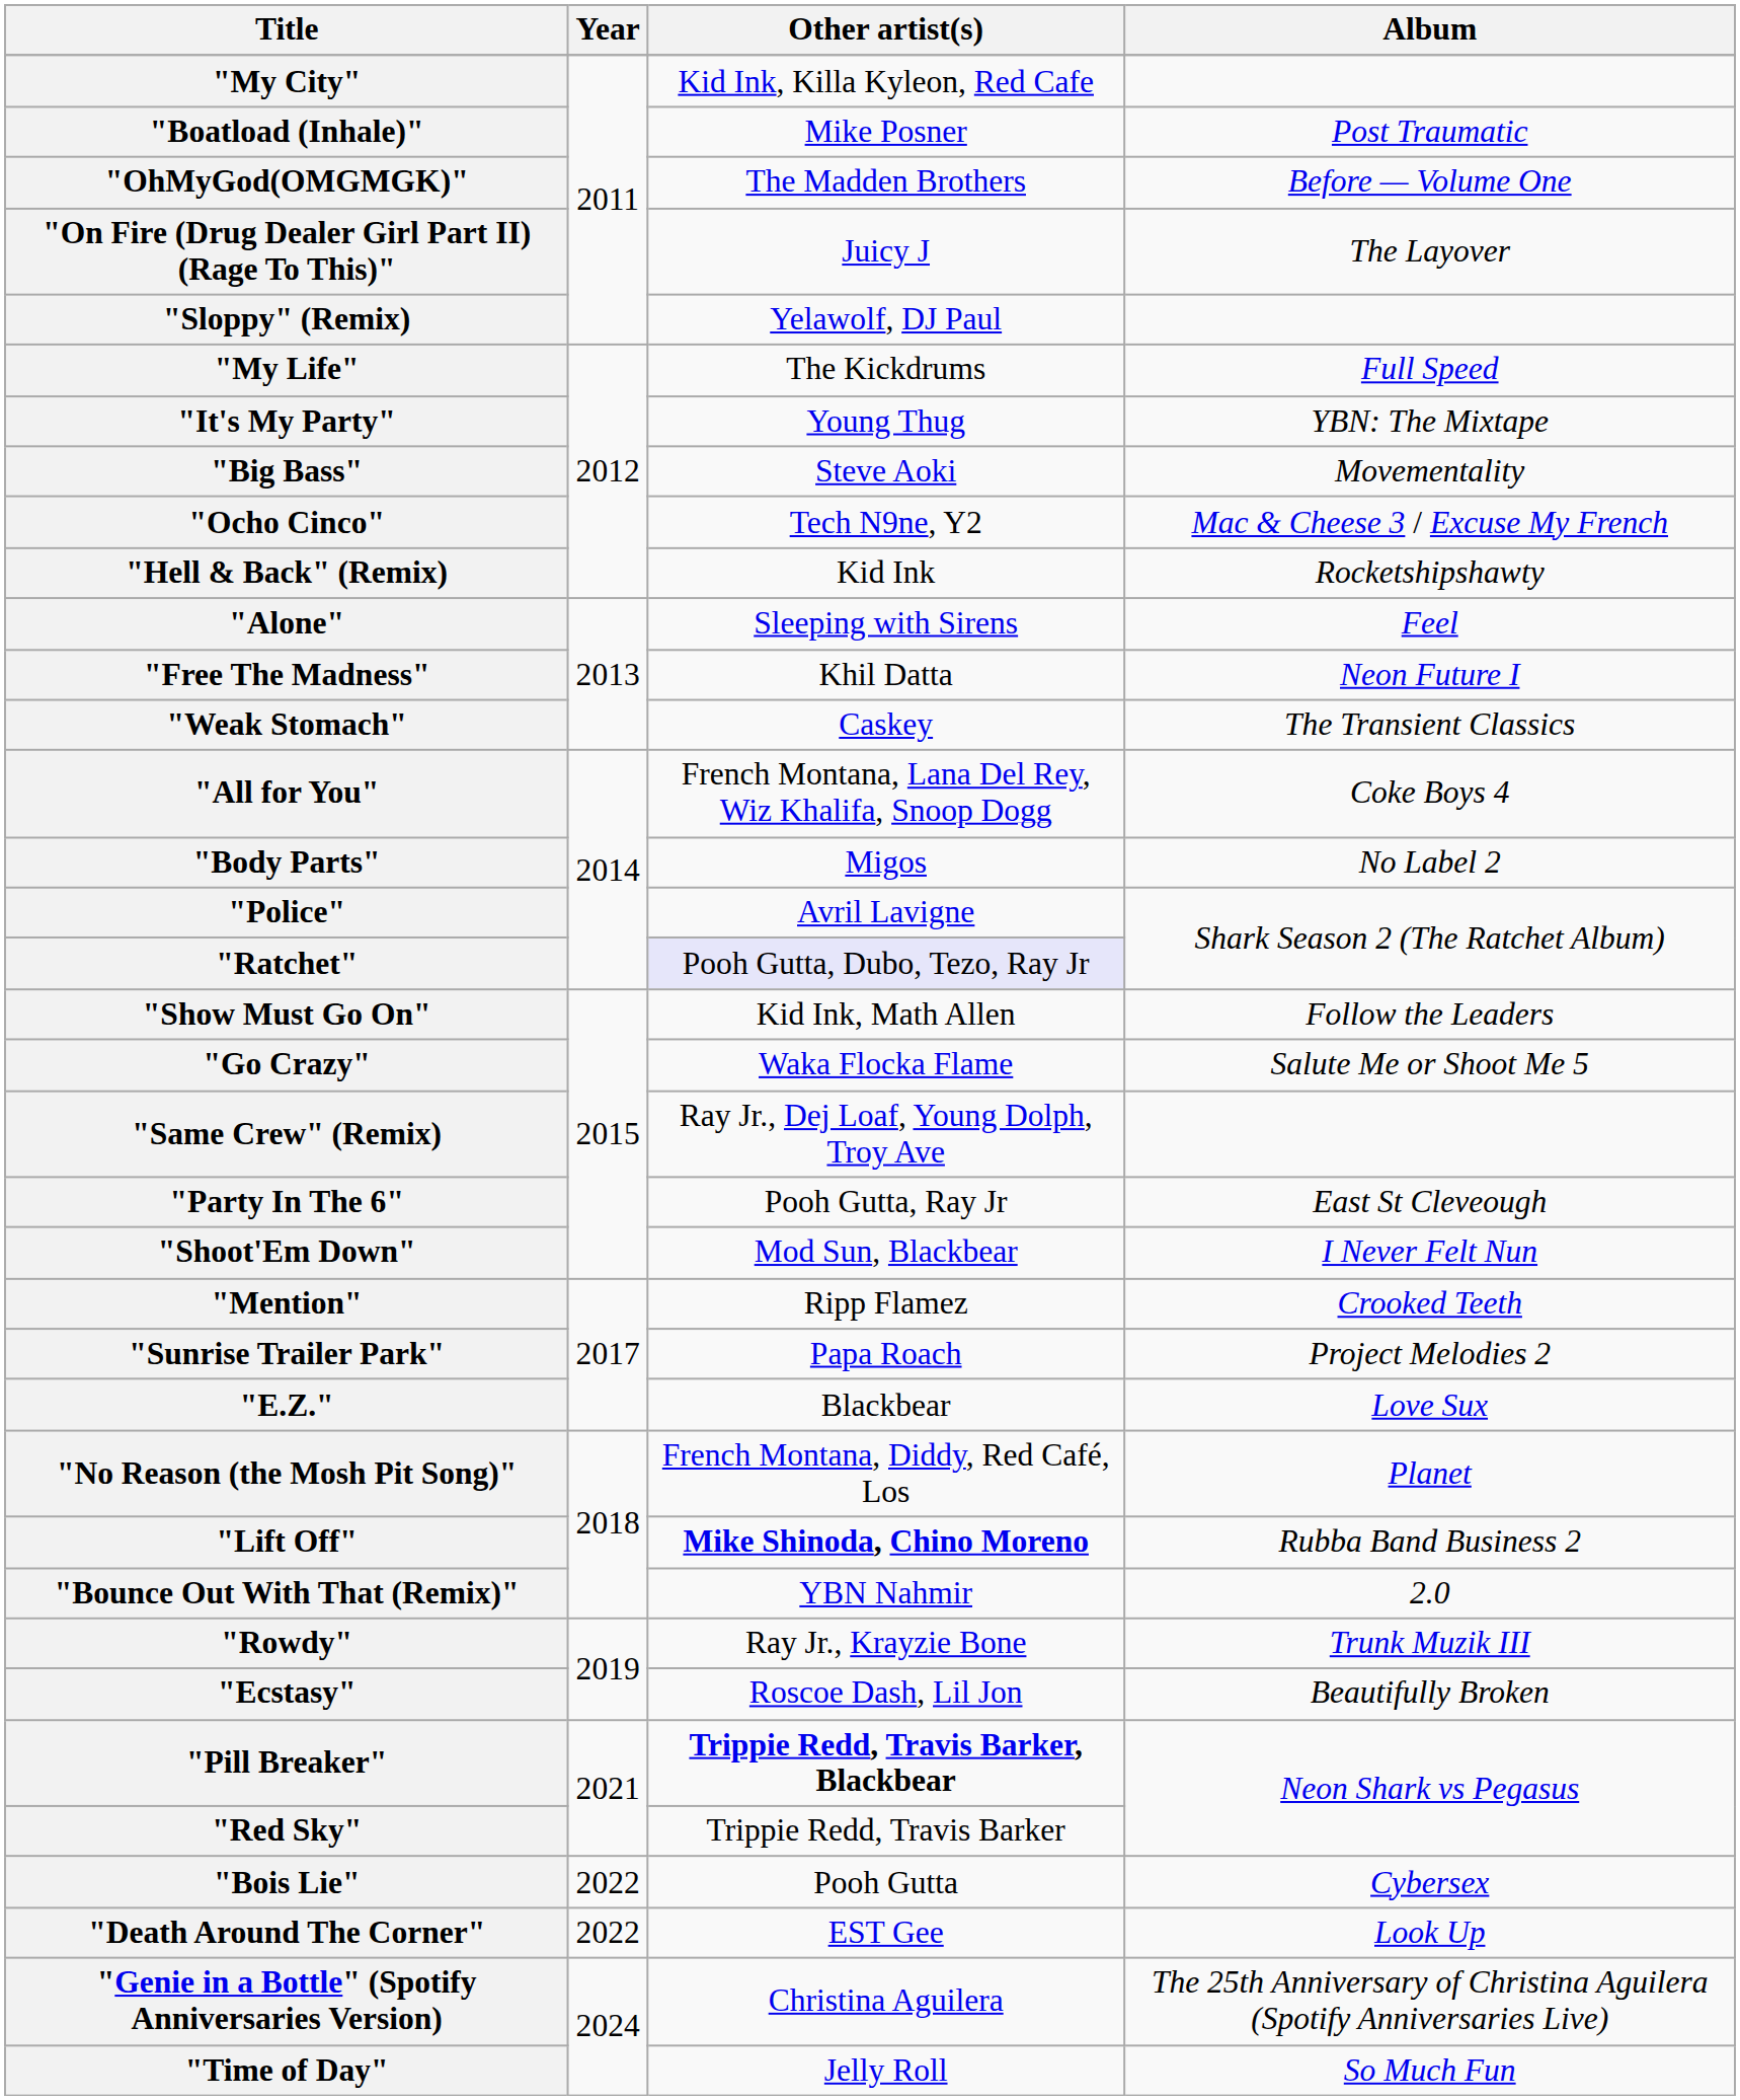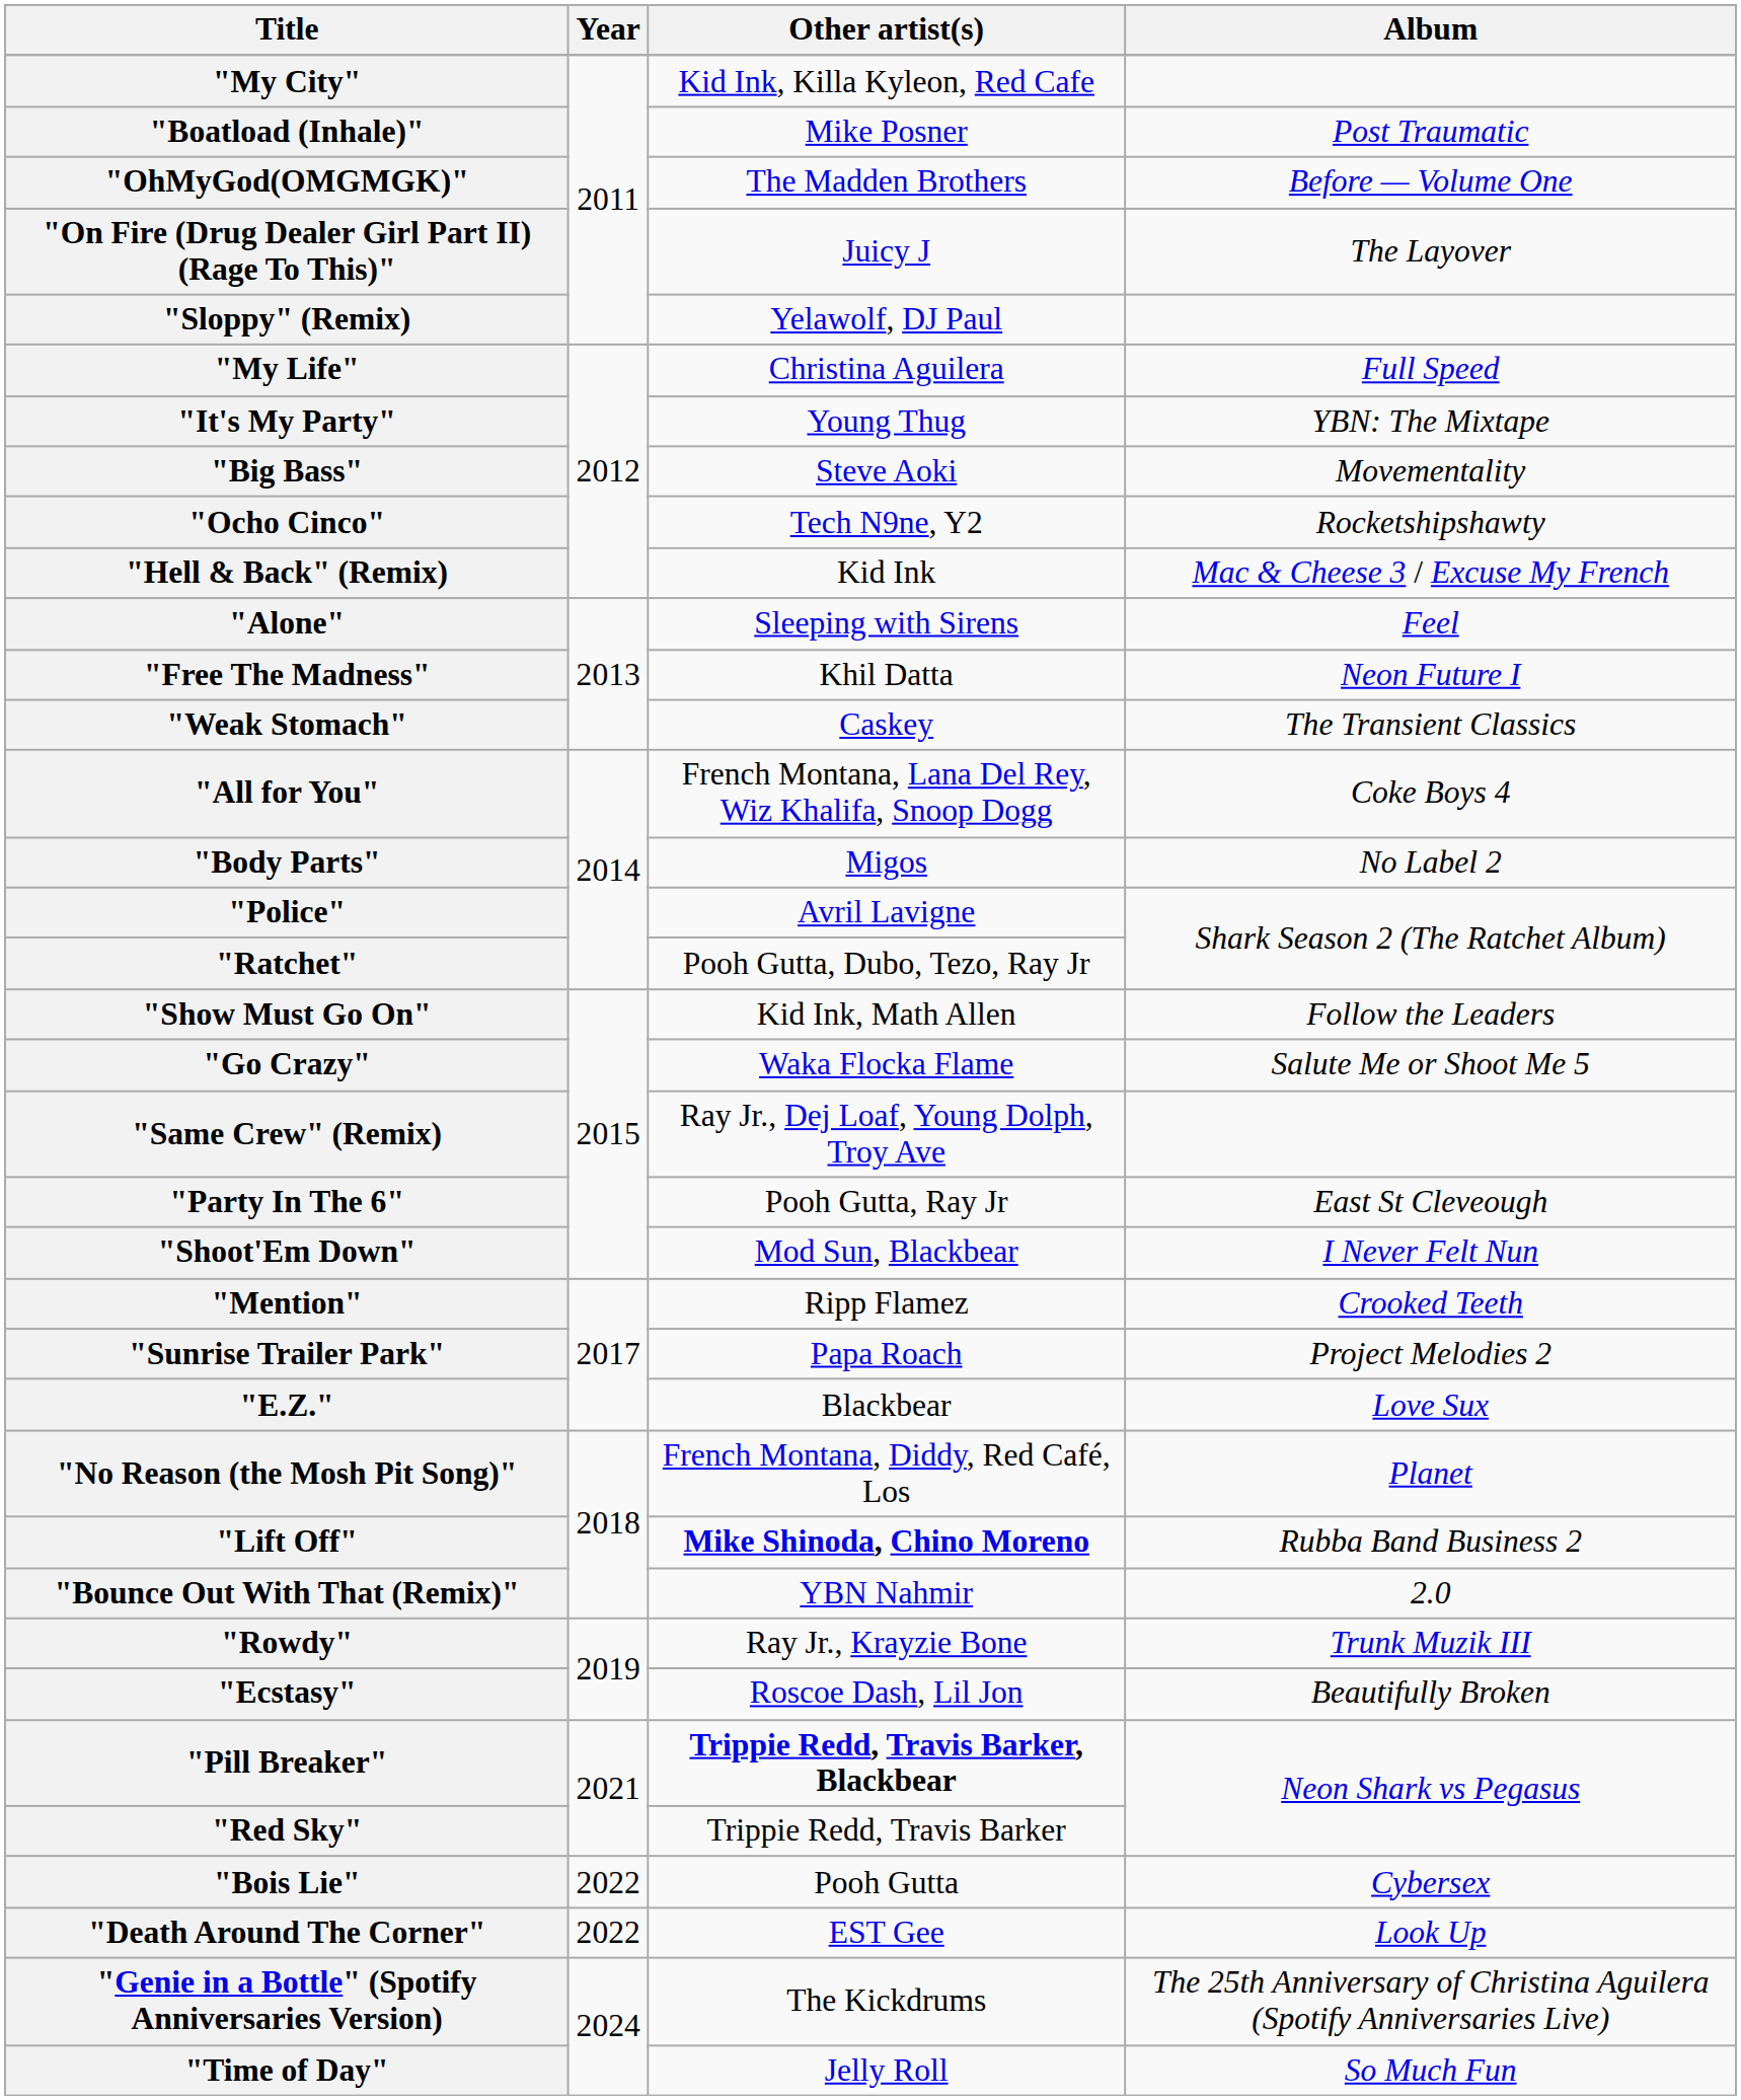"My Life" | Other artist(s): The Kickdrums -> Christina Aguilera
"Ocho Cinco" | Album: Mac & Cheese 3 / Excuse My French -> Rocketshipshawty
"Hell & Back" (Remix) | Album: Rocketshipshawty -> Mac & Cheese 3 / Excuse My French
"Ratchet" | Other artist(s): lavender background -> no background
"Genie in a Bottle" (Spotify Anniversaries Version) | Other artist(s): Christina Aguilera -> The Kickdrums
